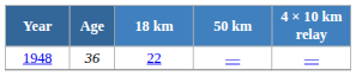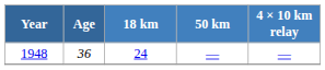1948 | 18 km: 22 -> 24
